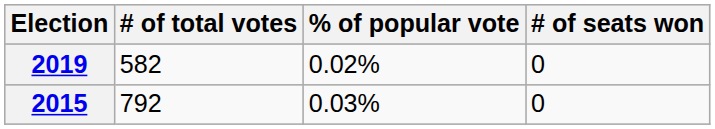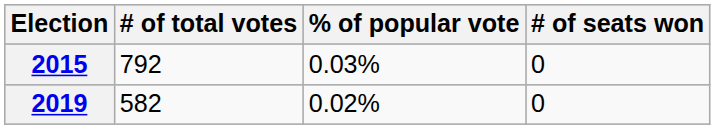rows swapped: 2015 <-> 2019
